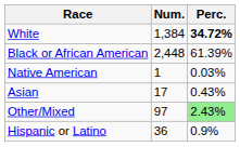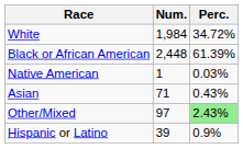White | Num.: 1,384 -> 1,984
White | Perc.: bold -> normal
Asian | Num.: 17 -> 71
Hispanic or Latino | Num.: 36 -> 39
